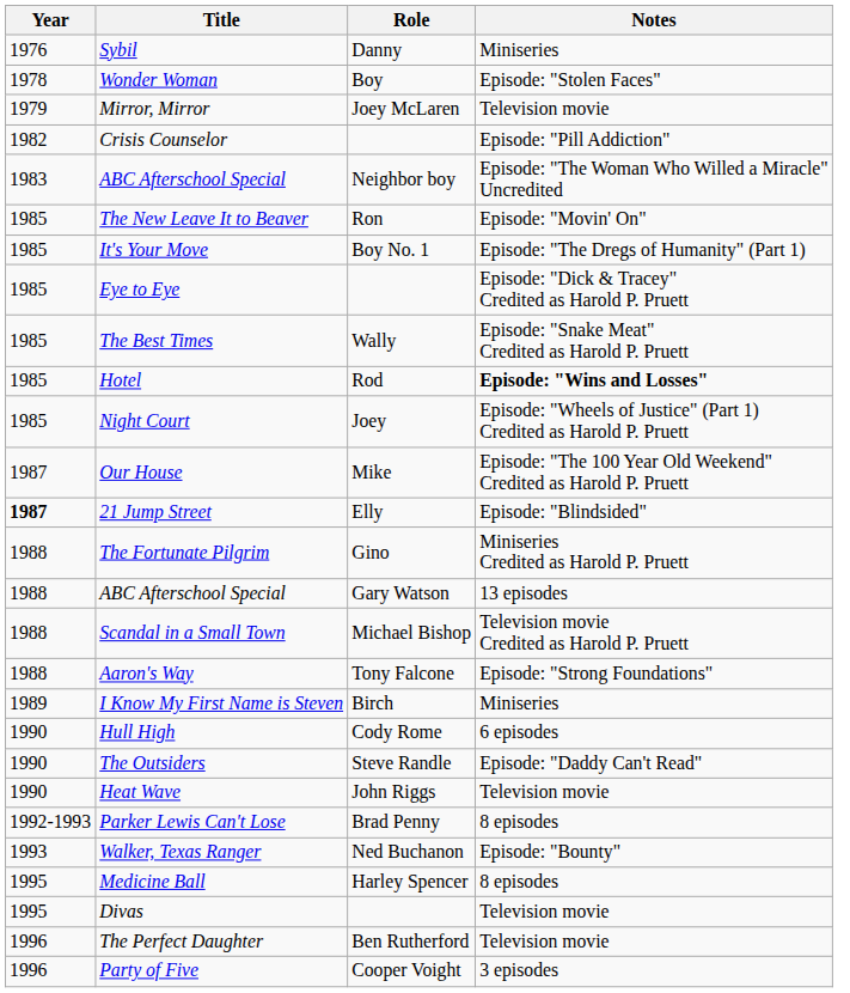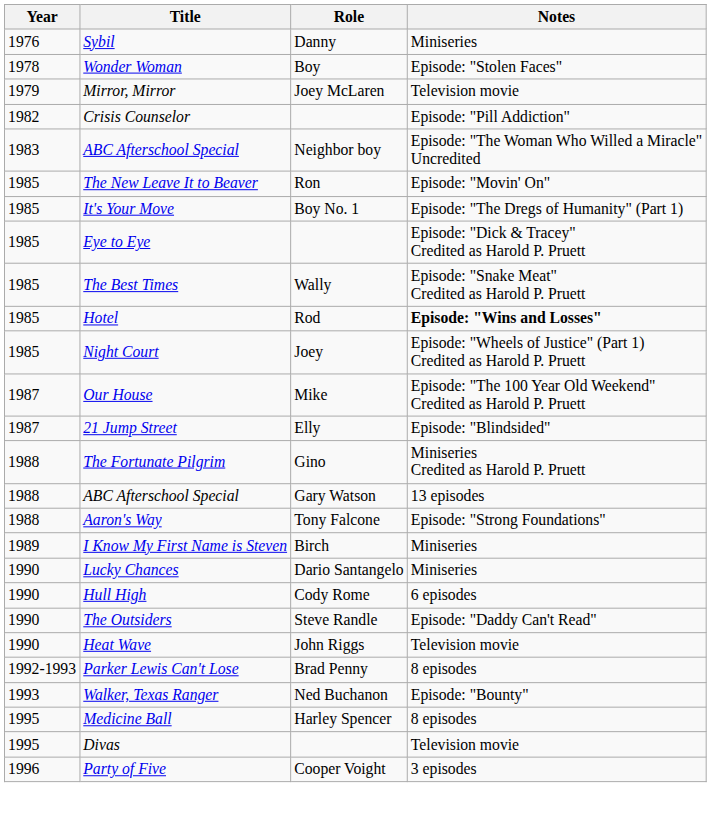21 Jump Street | Year: bold -> normal
- row: 1988 | Scandal in a Small Town | Michael Bishop | Television movie Credited as Harold P. Pruett
+ row: 1990 | Lucky Chances | Dario Santangelo | Miniseries
- row: 1996 | The Perfect Daughter | Ben Rutherford | Television movie
